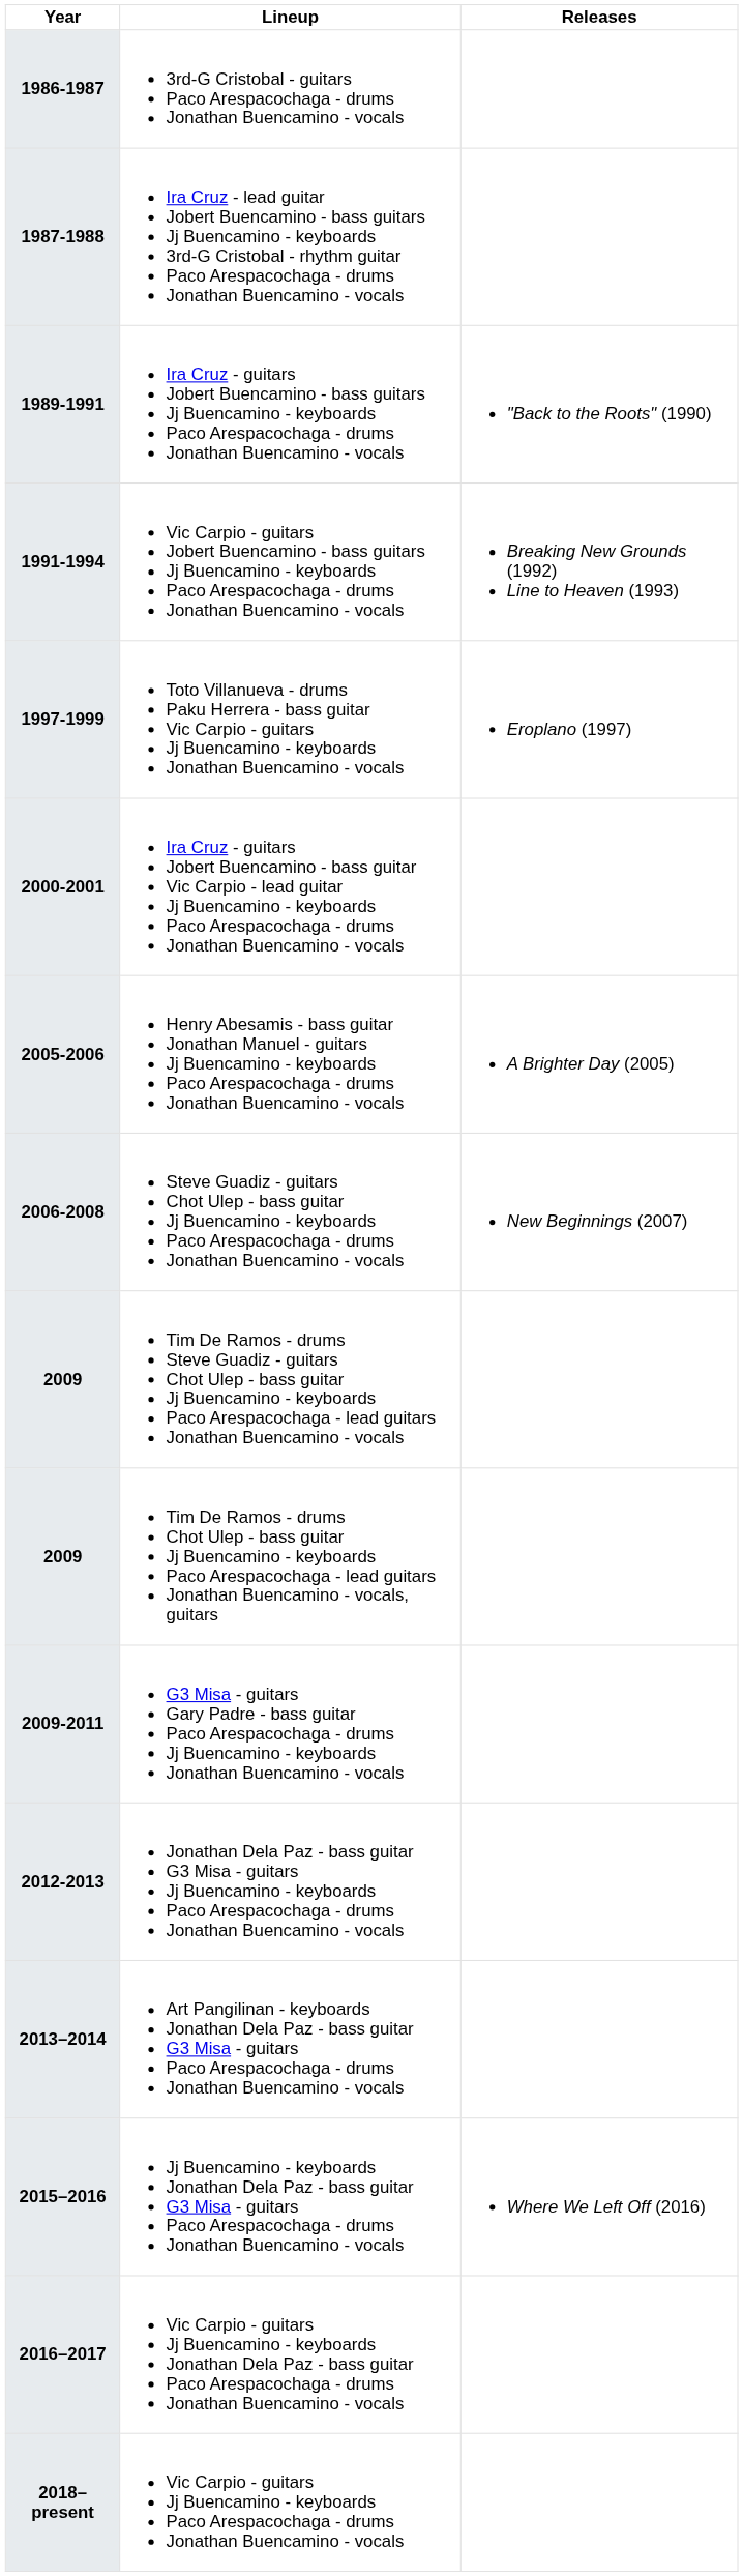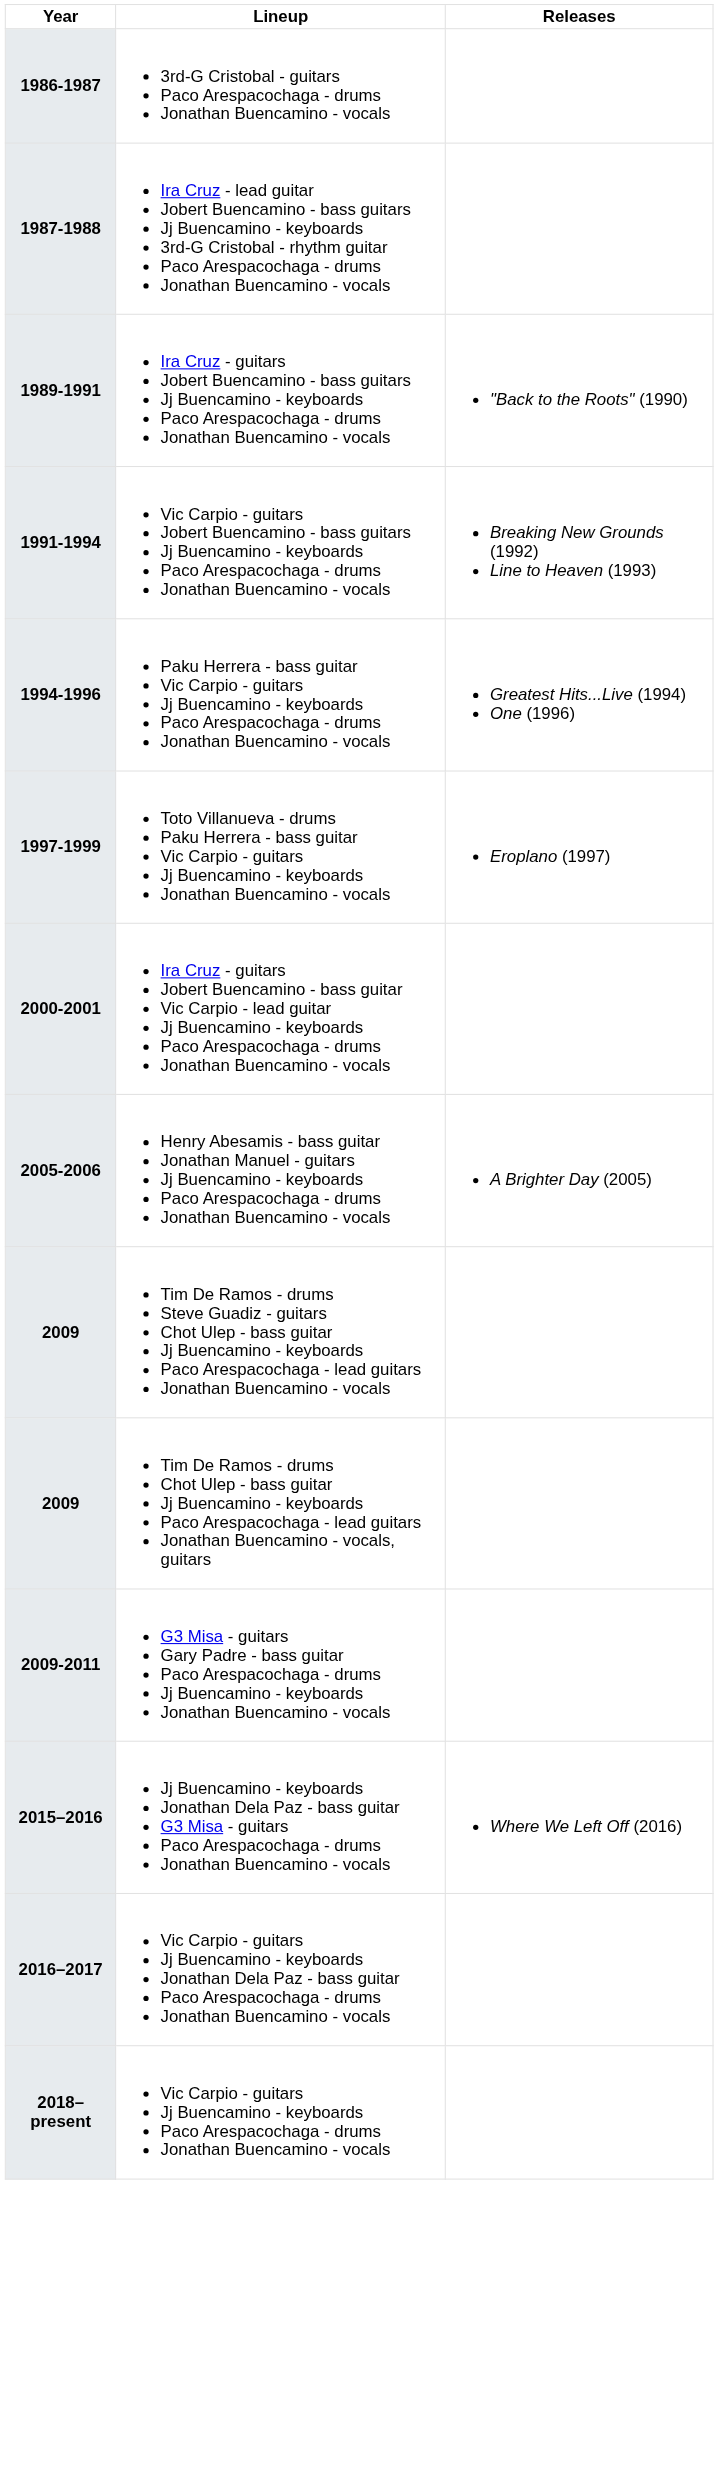+ row: 1994-1996 | Paku Herrera - bass guitar Vic Carpio - guitars Jj Buencamino - keyboards Paco Arespacochaga - drums Jonathan Buencamino - vocals | Greatest Hits...Live (1994) One (1996)
- row: 2006-2008 | Steve Guadiz - guitars Chot Ulep - bass guitar Jj Buencamino - keyboards Paco Arespacochaga - drums Jonathan Buencamino - vocals | New Beginnings (2007)
- row: 2012-2013 | Jonathan Dela Paz - bass guitar G3 Misa - guitars Jj Buencamino - keyboards Paco Arespacochaga - drums Jonathan Buencamino - vocals
- row: 2013–2014 | Art Pangilinan - keyboards Jonathan Dela Paz - bass guitar G3 Misa - guitars Paco Arespacochaga - drums Jonathan Buencamino - vocals
